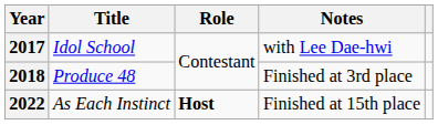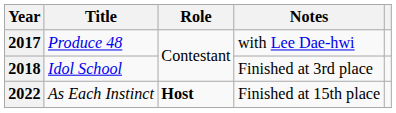2017 | Title: Idol School -> Produce 48
2018 | Title: Produce 48 -> Idol School
